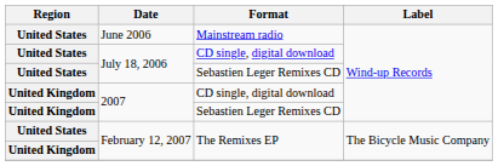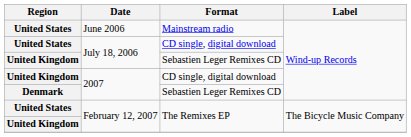July 18, 2006 / Sebastien Leger Remixes CD | Region: United States -> United Kingdom
2007 / Sebastien Leger Remixes CD | Region: United Kingdom -> Denmark
